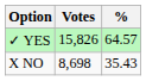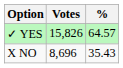X NO | Votes: 8,698 -> 8,696
